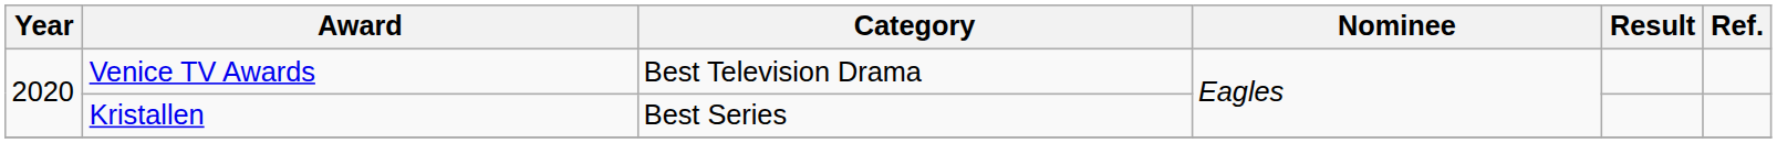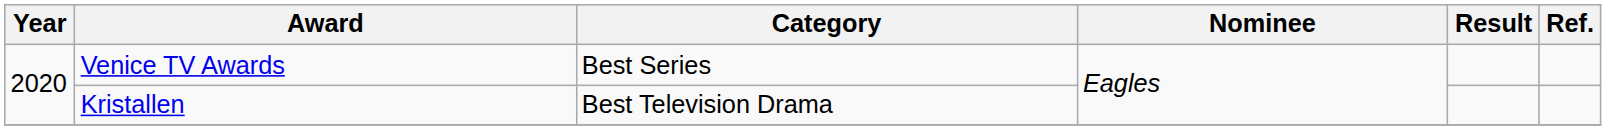Venice TV Awards | Category: Best Television Drama -> Best Series
Kristallen | Category: Best Series -> Best Television Drama
